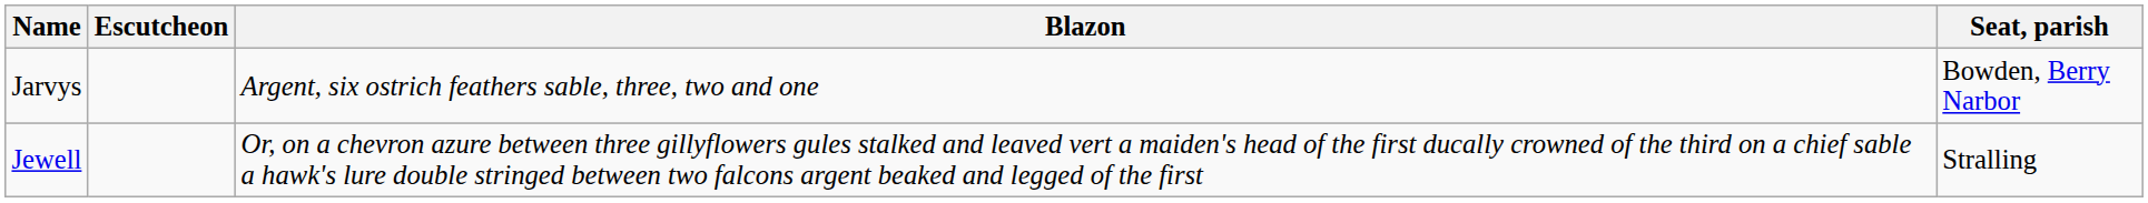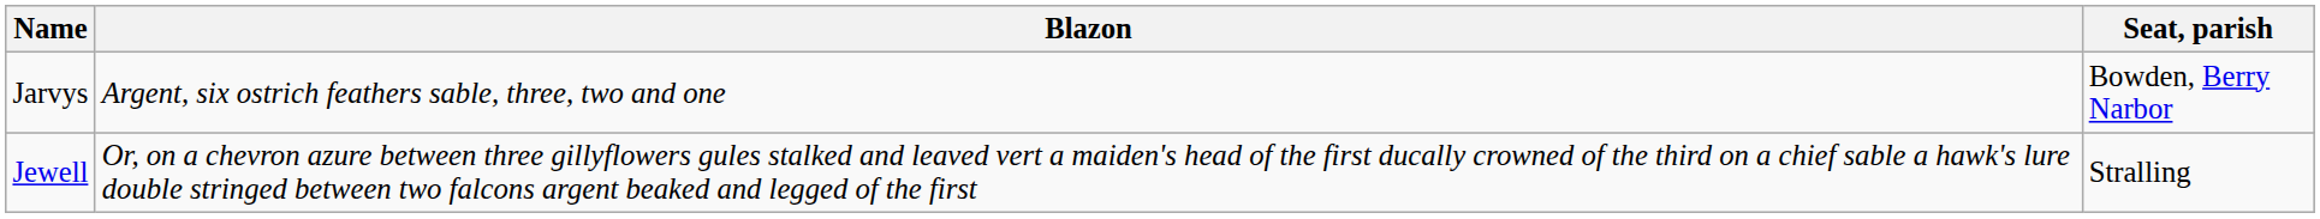- column: Escutcheon
